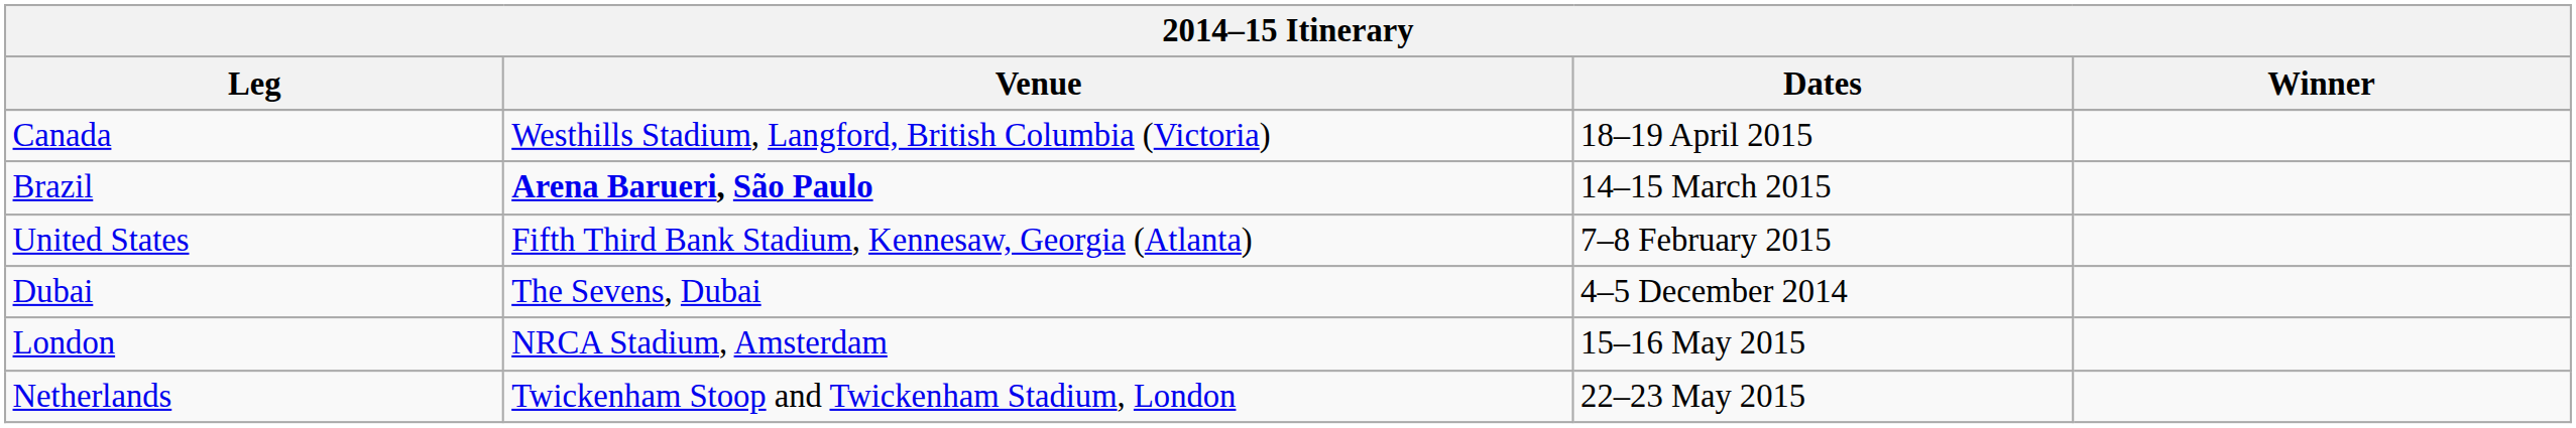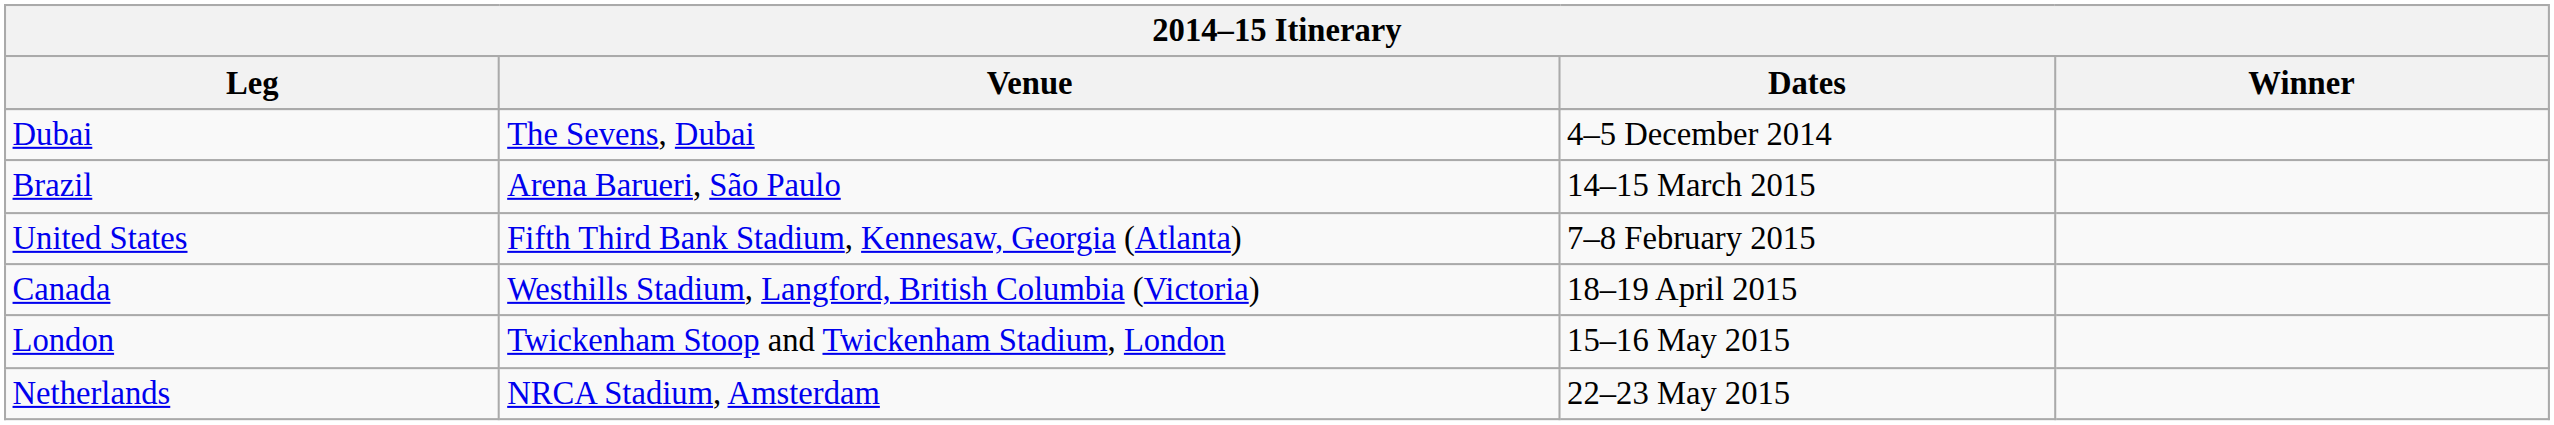rows swapped: Dubai <-> Canada
Brazil | Venue: bold -> normal
London | Venue: NRCA Stadium, Amsterdam -> Twickenham Stoop and Twickenham Stadium, London
Netherlands | Venue: Twickenham Stoop and Twickenham Stadium, London -> NRCA Stadium, Amsterdam
